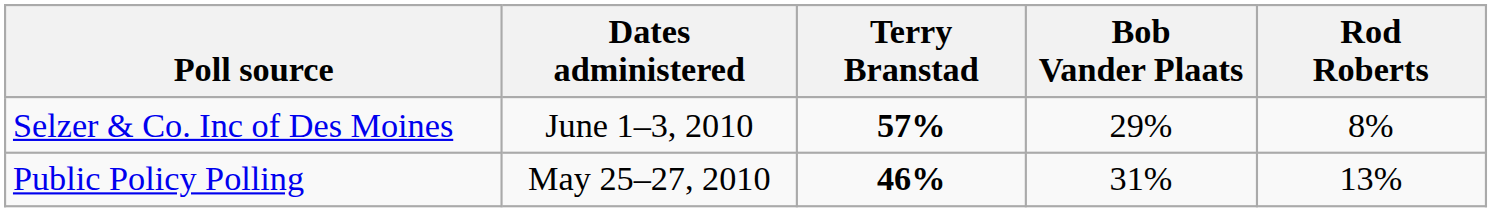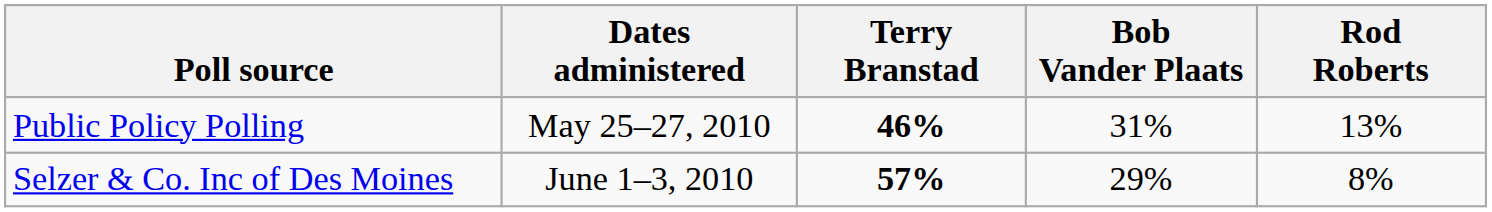rows swapped: Selzer & Co. Inc of Des Moines <-> Public Policy Polling
